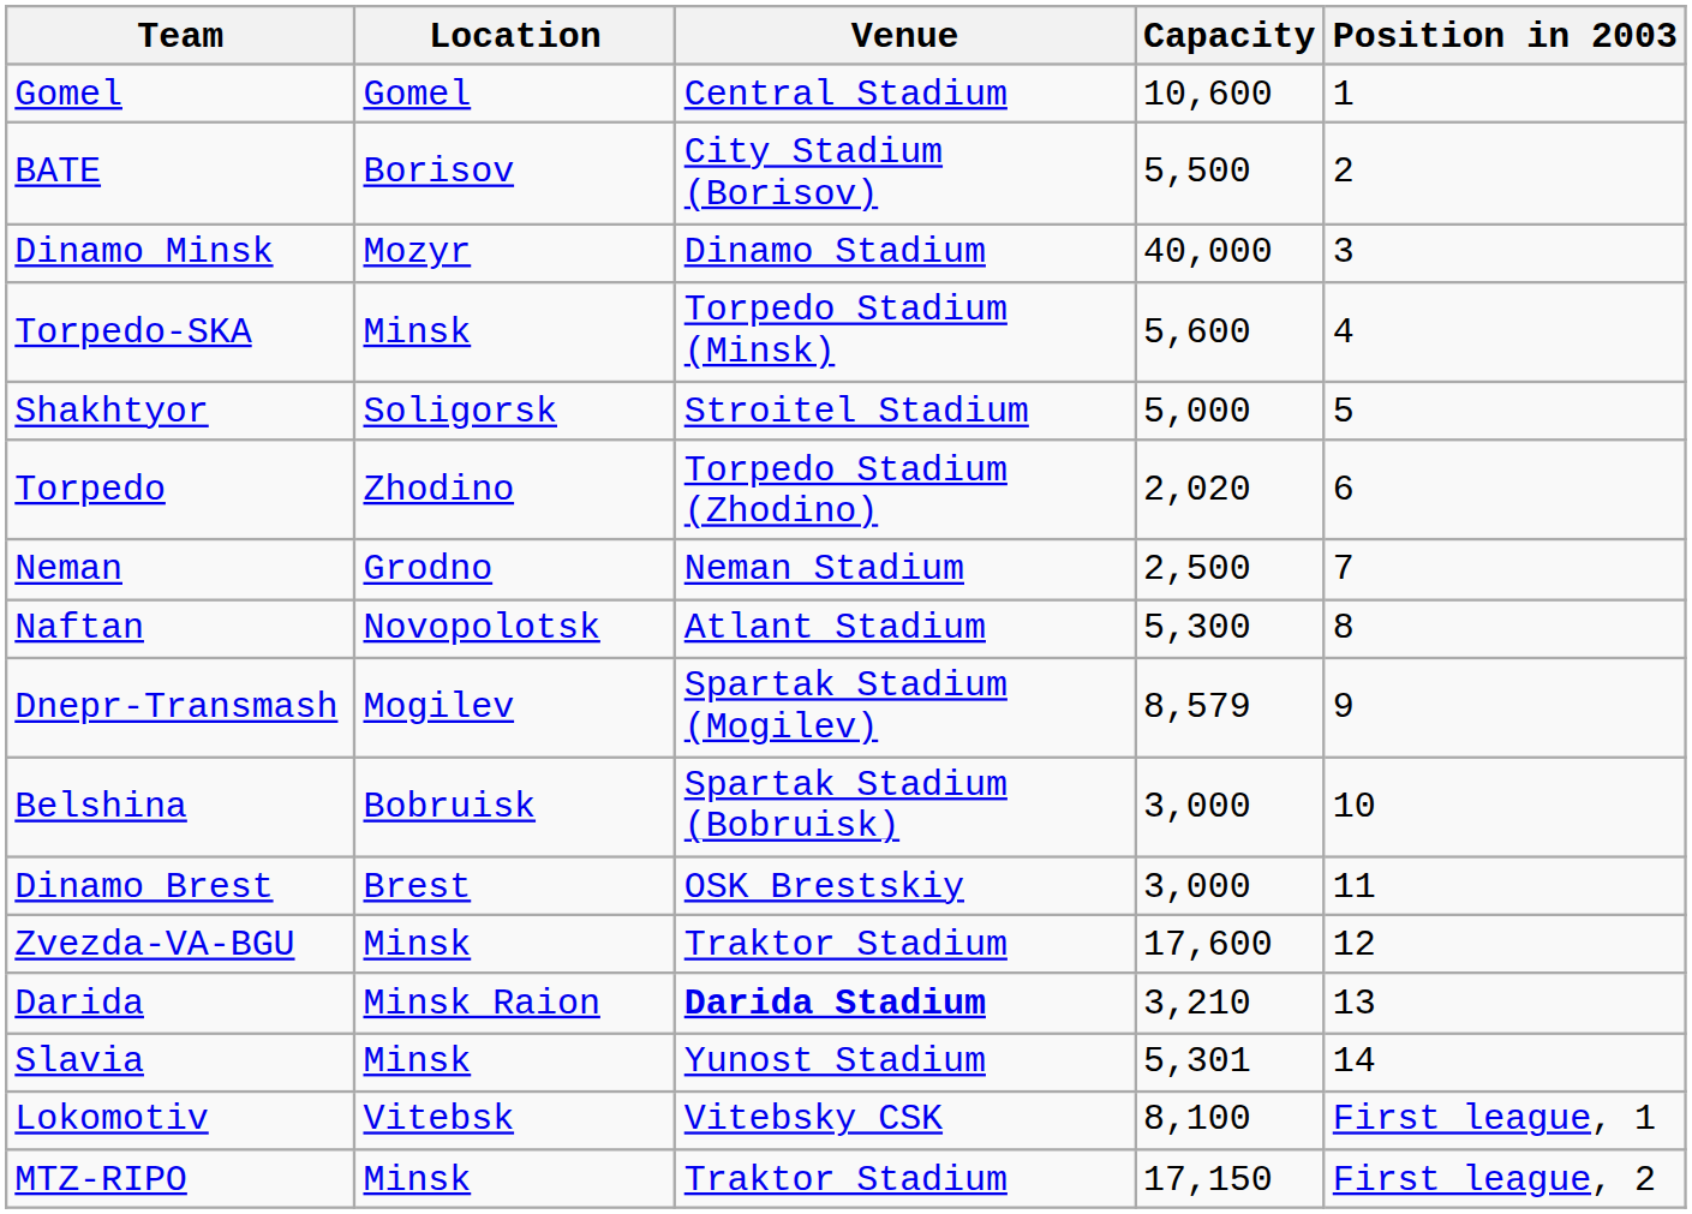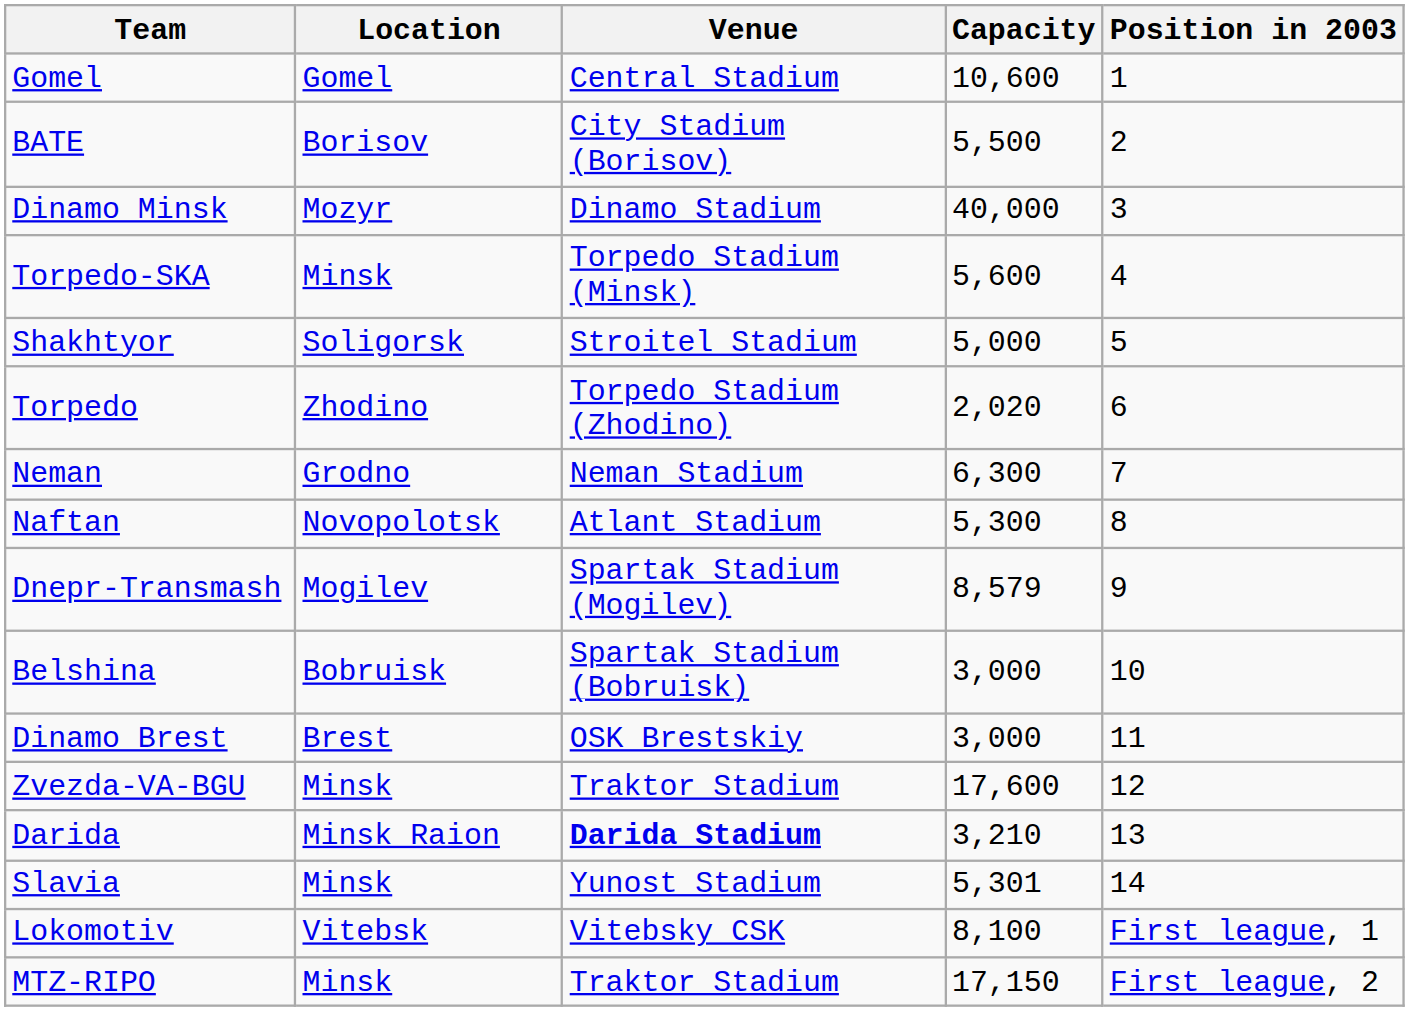Neman | Capacity: 2,500 -> 6,300
